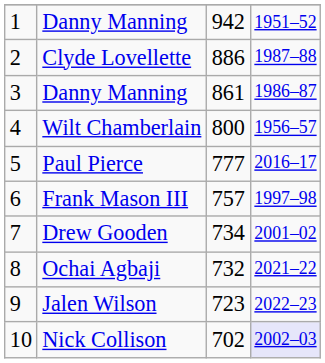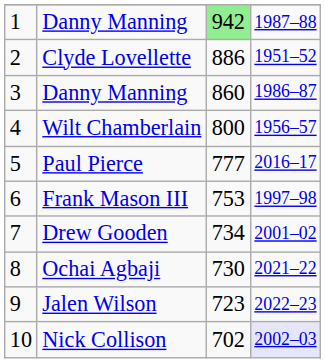1 / Danny Manning | column 3: no background -> lightgreen background
1 / Danny Manning | column 4: 1951–52 -> 1987–88
Clyde Lovellette | column 4: 1987–88 -> 1951–52
3 / Danny Manning | column 3: 861 -> 860
Frank Mason III | column 3: 757 -> 753
Ochai Agbaji | column 3: 732 -> 730
